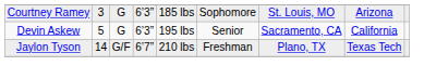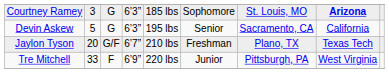Courtney Ramey | column 8: normal -> bold
Jaylon Tyson | column 2: 14 -> 20
+ row: Tre Mitchell | 33 | F | 6’9” | 220 lbs | Junior | Pittsburgh, PA | West Virginia
